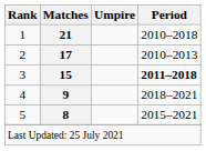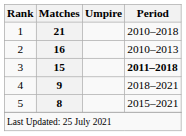2 | Matches: 17 -> 16
